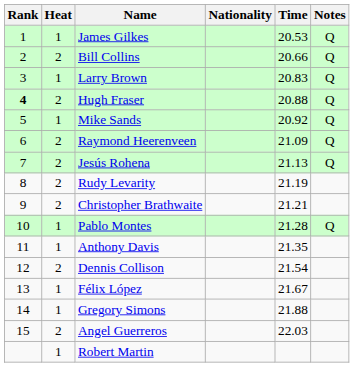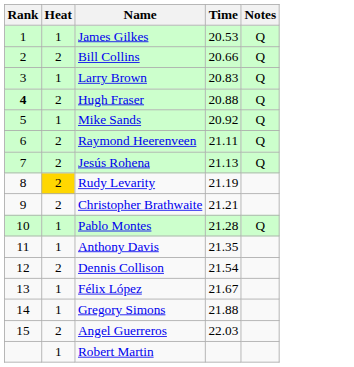- column: Nationality
Raymond Heerenveen | Time: 21.09 -> 21.11
Rudy Levarity | Heat: no background -> gold background
